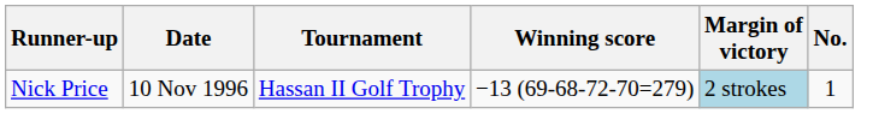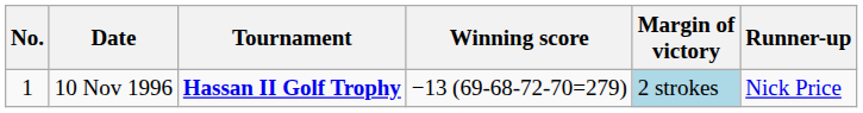columns swapped: No. <-> Runner-up
10 Nov 1996 | Tournament: normal -> bold
